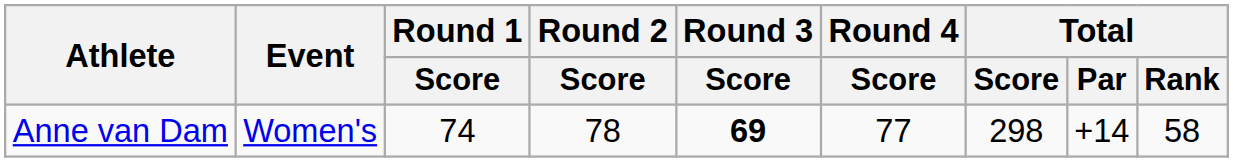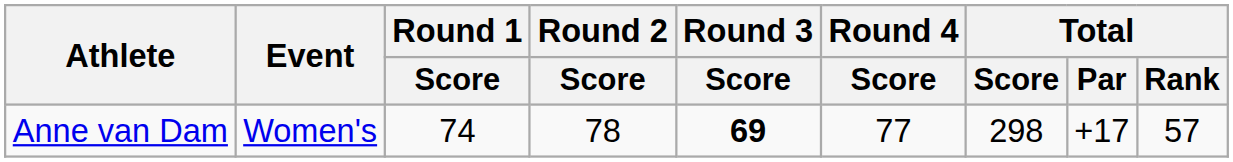Anne van Dam | Total / Par: +14 -> +17
Anne van Dam | Total / Rank: 58 -> 57
